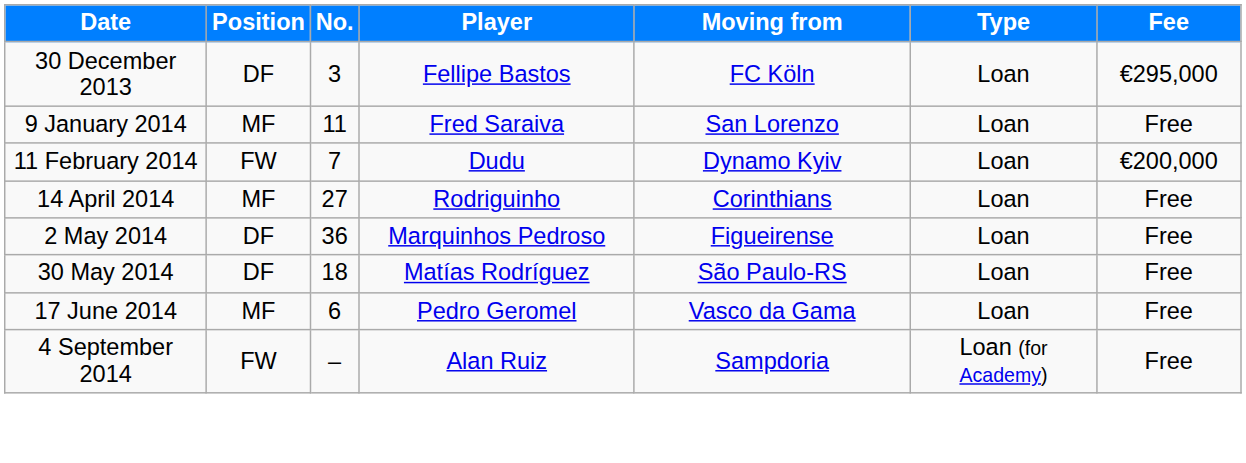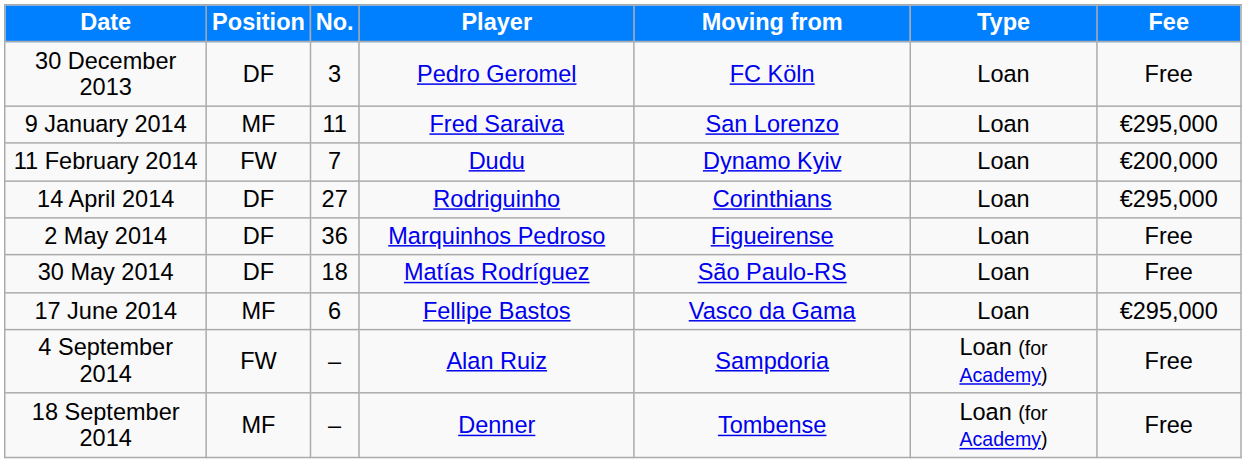30 December 2013 | Player: Fellipe Bastos -> Pedro Geromel
30 December 2013 | Fee: €295,000 -> Free
9 January 2014 | Fee: Free -> €295,000
14 April 2014 | Position: MF -> DF
14 April 2014 | Fee: Free -> €295,000
17 June 2014 | Player: Pedro Geromel -> Fellipe Bastos
17 June 2014 | Fee: Free -> €295,000
+ row: 18 September 2014 | MF | – | Denner | Tombense | Loan (for Academy) | Free
